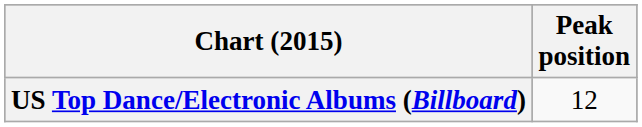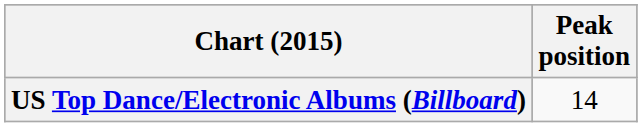US Top Dance/Electronic Albums (Billboard) | Peak position: 12 -> 14
